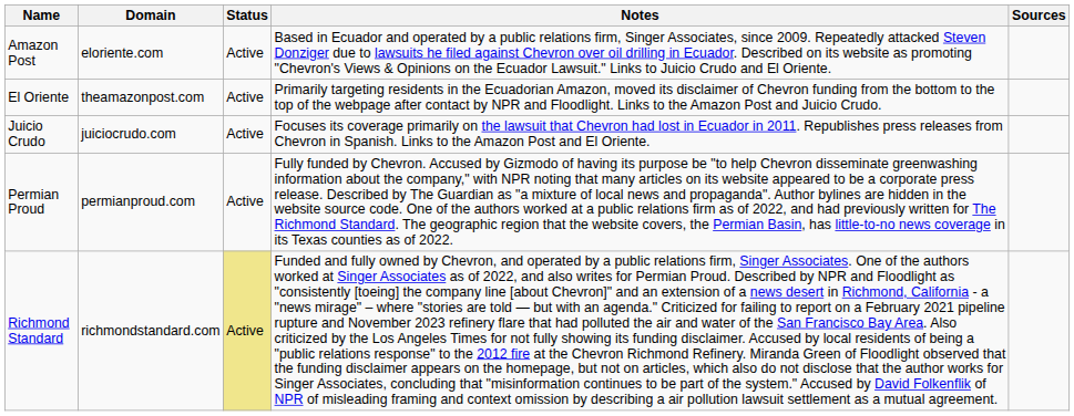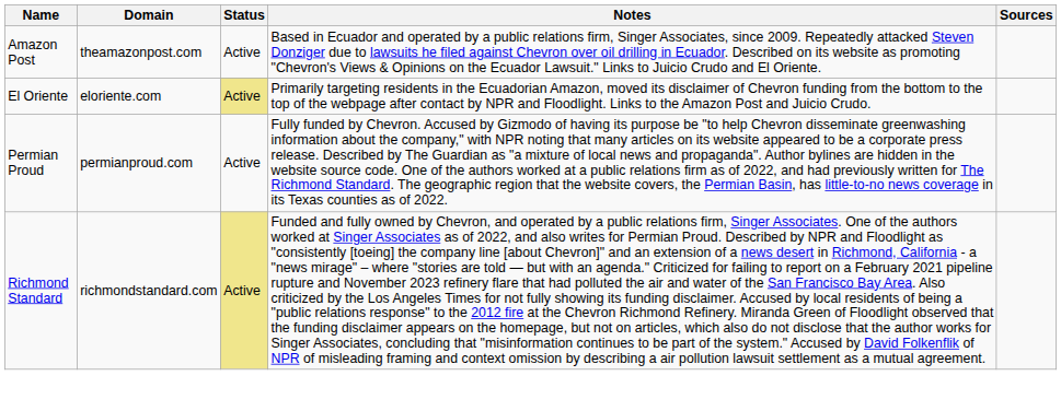Amazon Post | Domain: eloriente.com -> theamazonpost.com
El Oriente | Domain: theamazonpost.com -> eloriente.com
El Oriente | Status: no background -> khaki background
- row: Juicio Crudo | juiciocrudo.com | Active | Focuses its coverage primarily on the lawsuit that Chevron had lost in Ecuador in 2011. Republishes press releases from Chevron in Spanish. Links to the Amazon Post and El Oriente.
